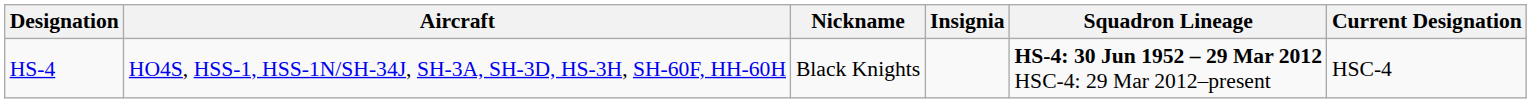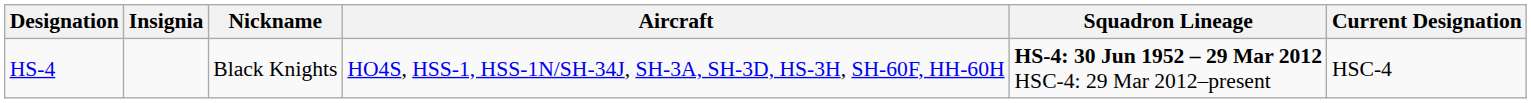columns swapped: Insignia <-> Aircraft
